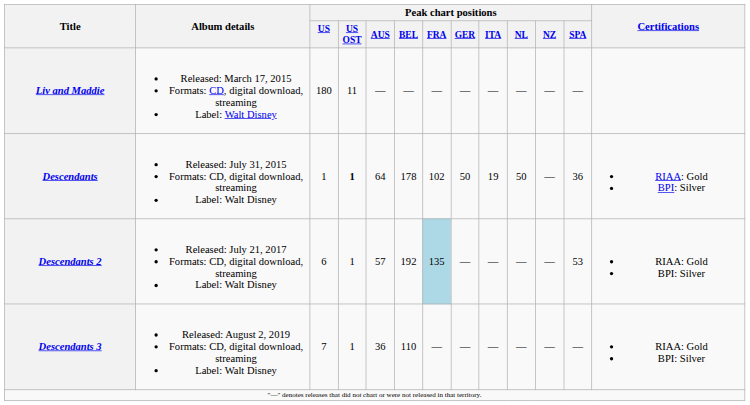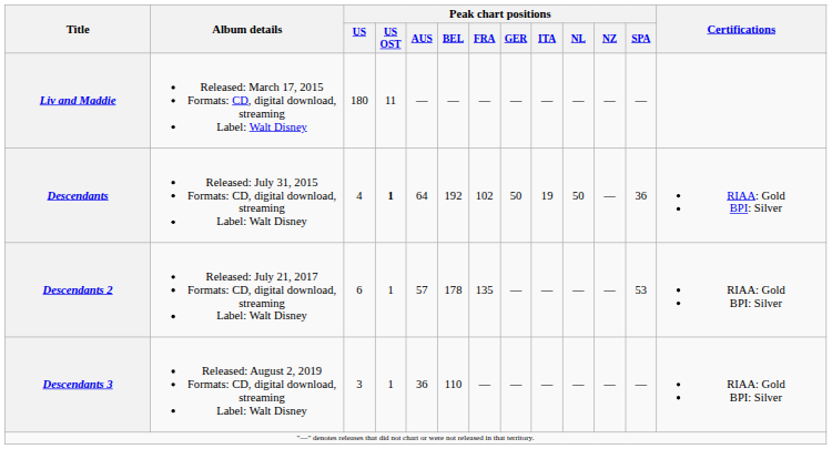Descendants | Peak chart positions / US: 1 -> 4
Descendants | Peak chart positions / BEL: 178 -> 192
Descendants 2 | Peak chart positions / BEL: 192 -> 178
Descendants 2 | Peak chart positions / FRA: lightblue background -> no background
Descendants 3 | Peak chart positions / US: 7 -> 3
